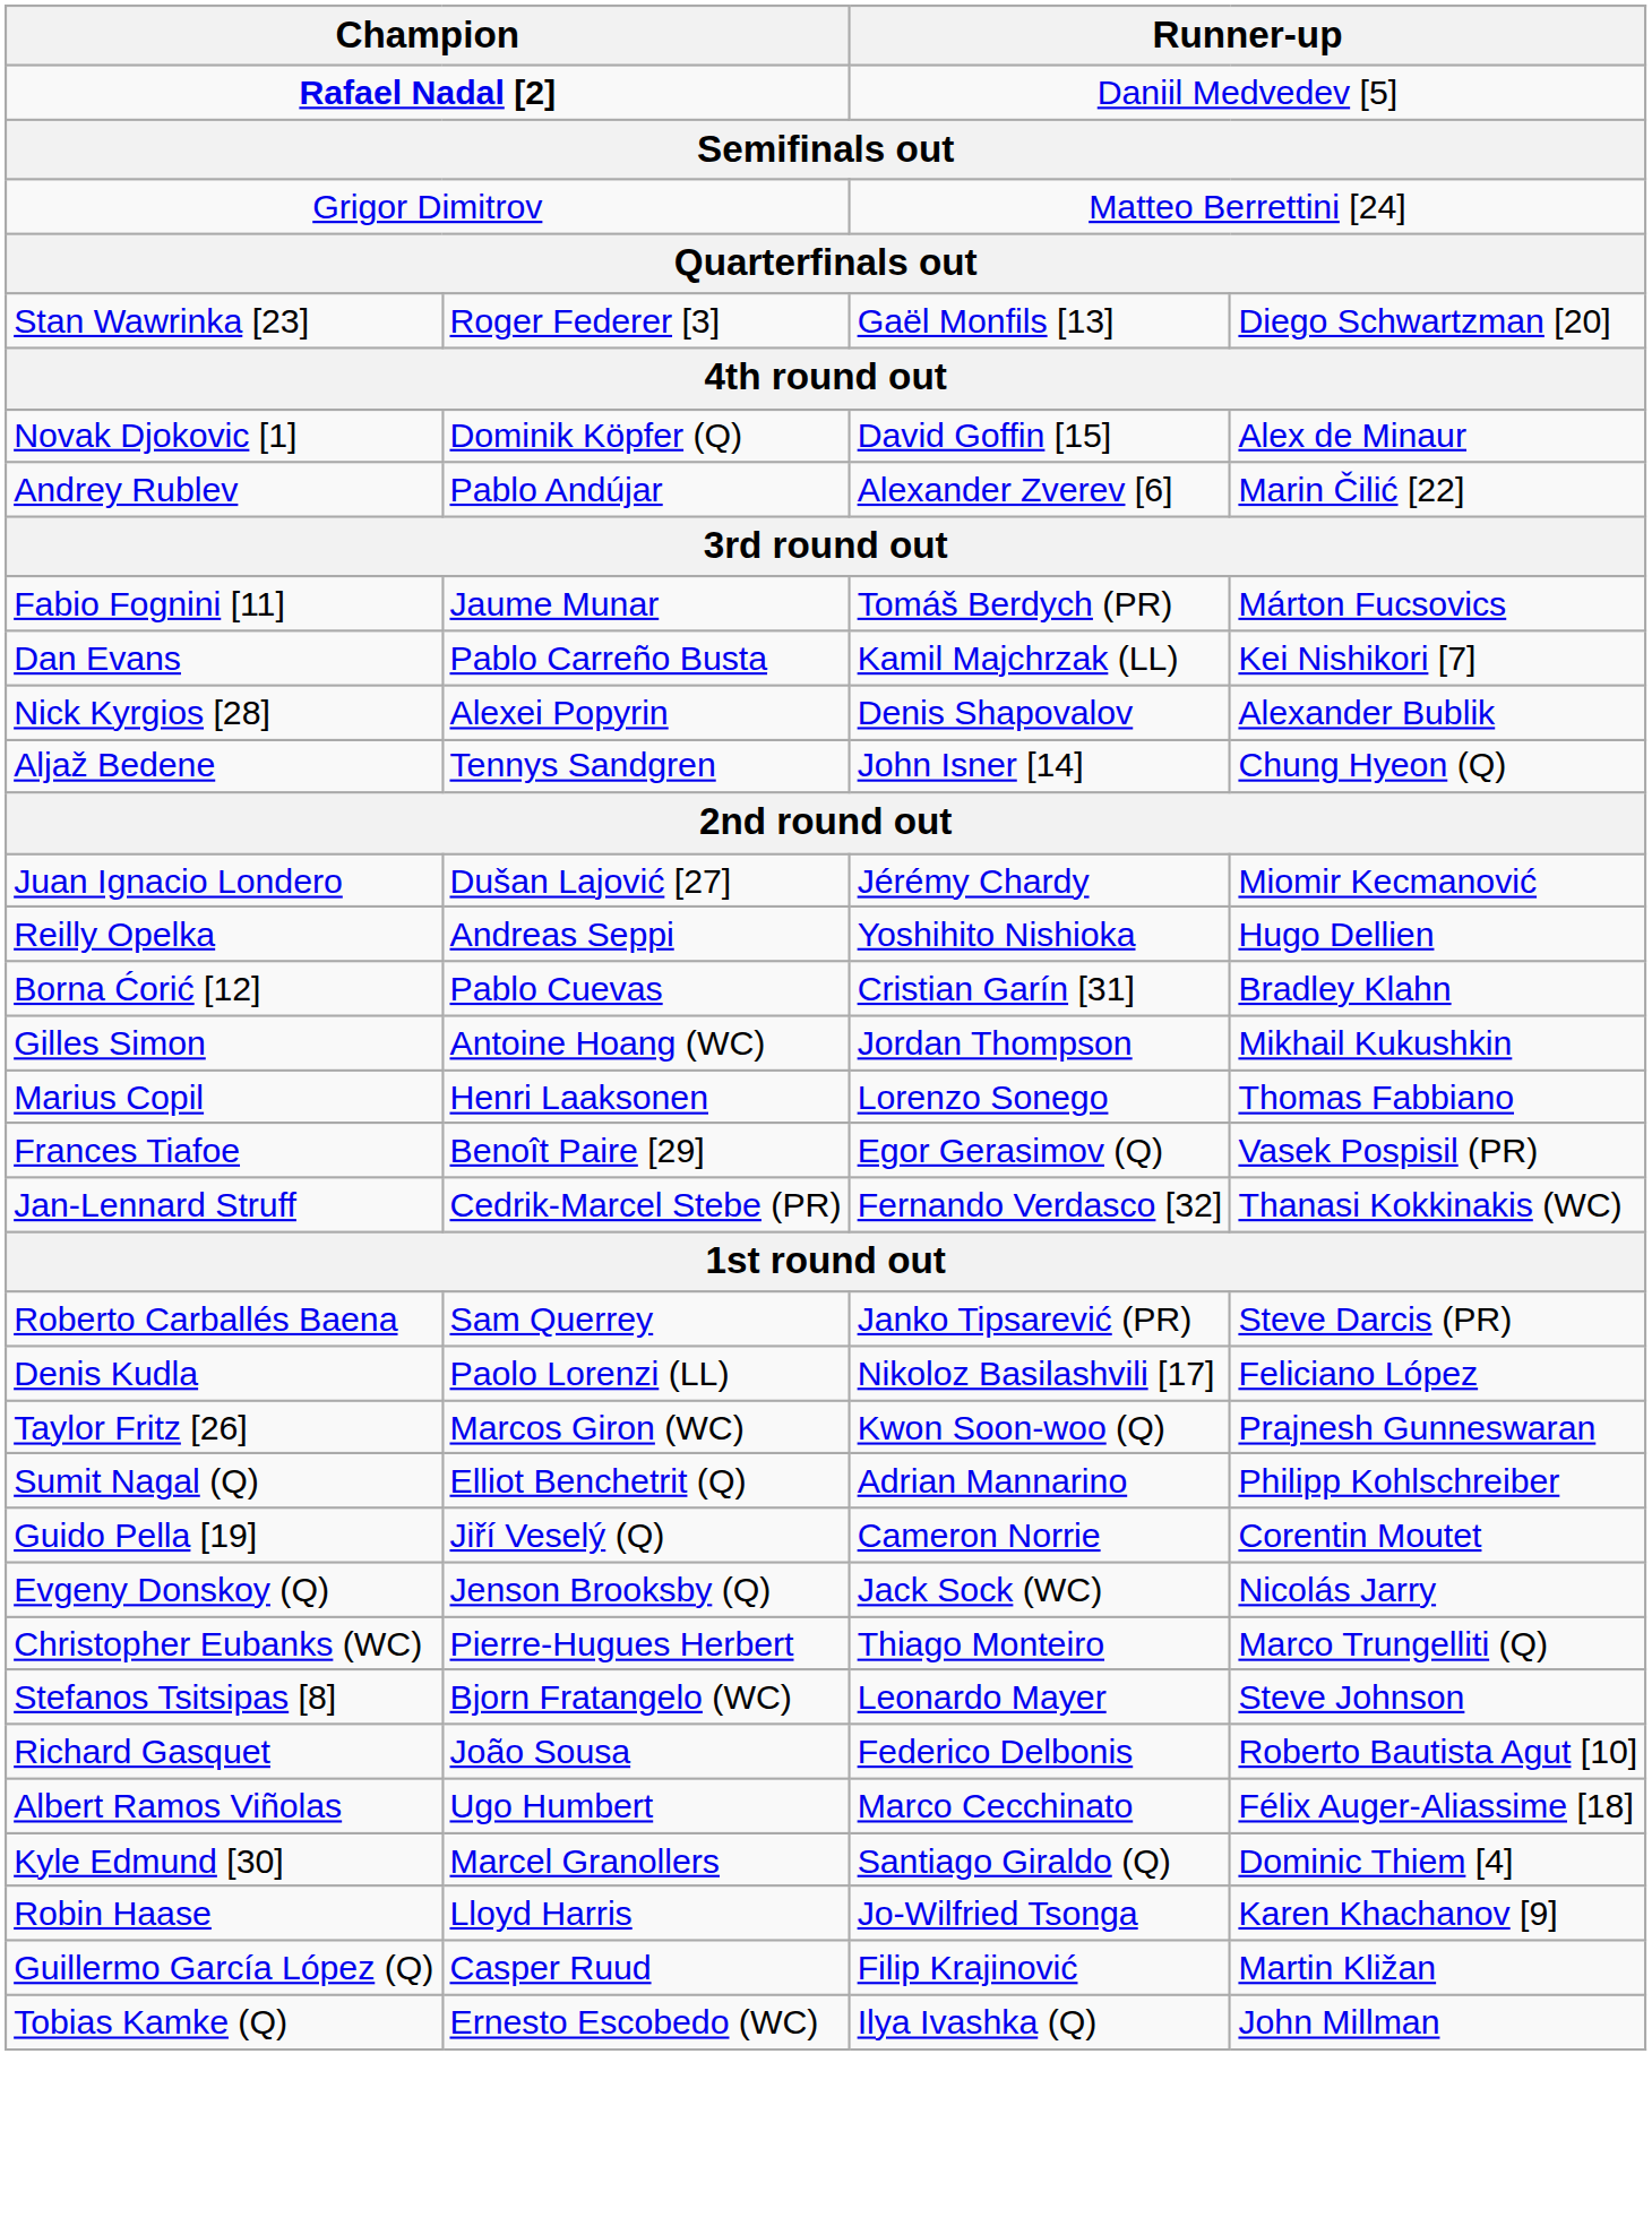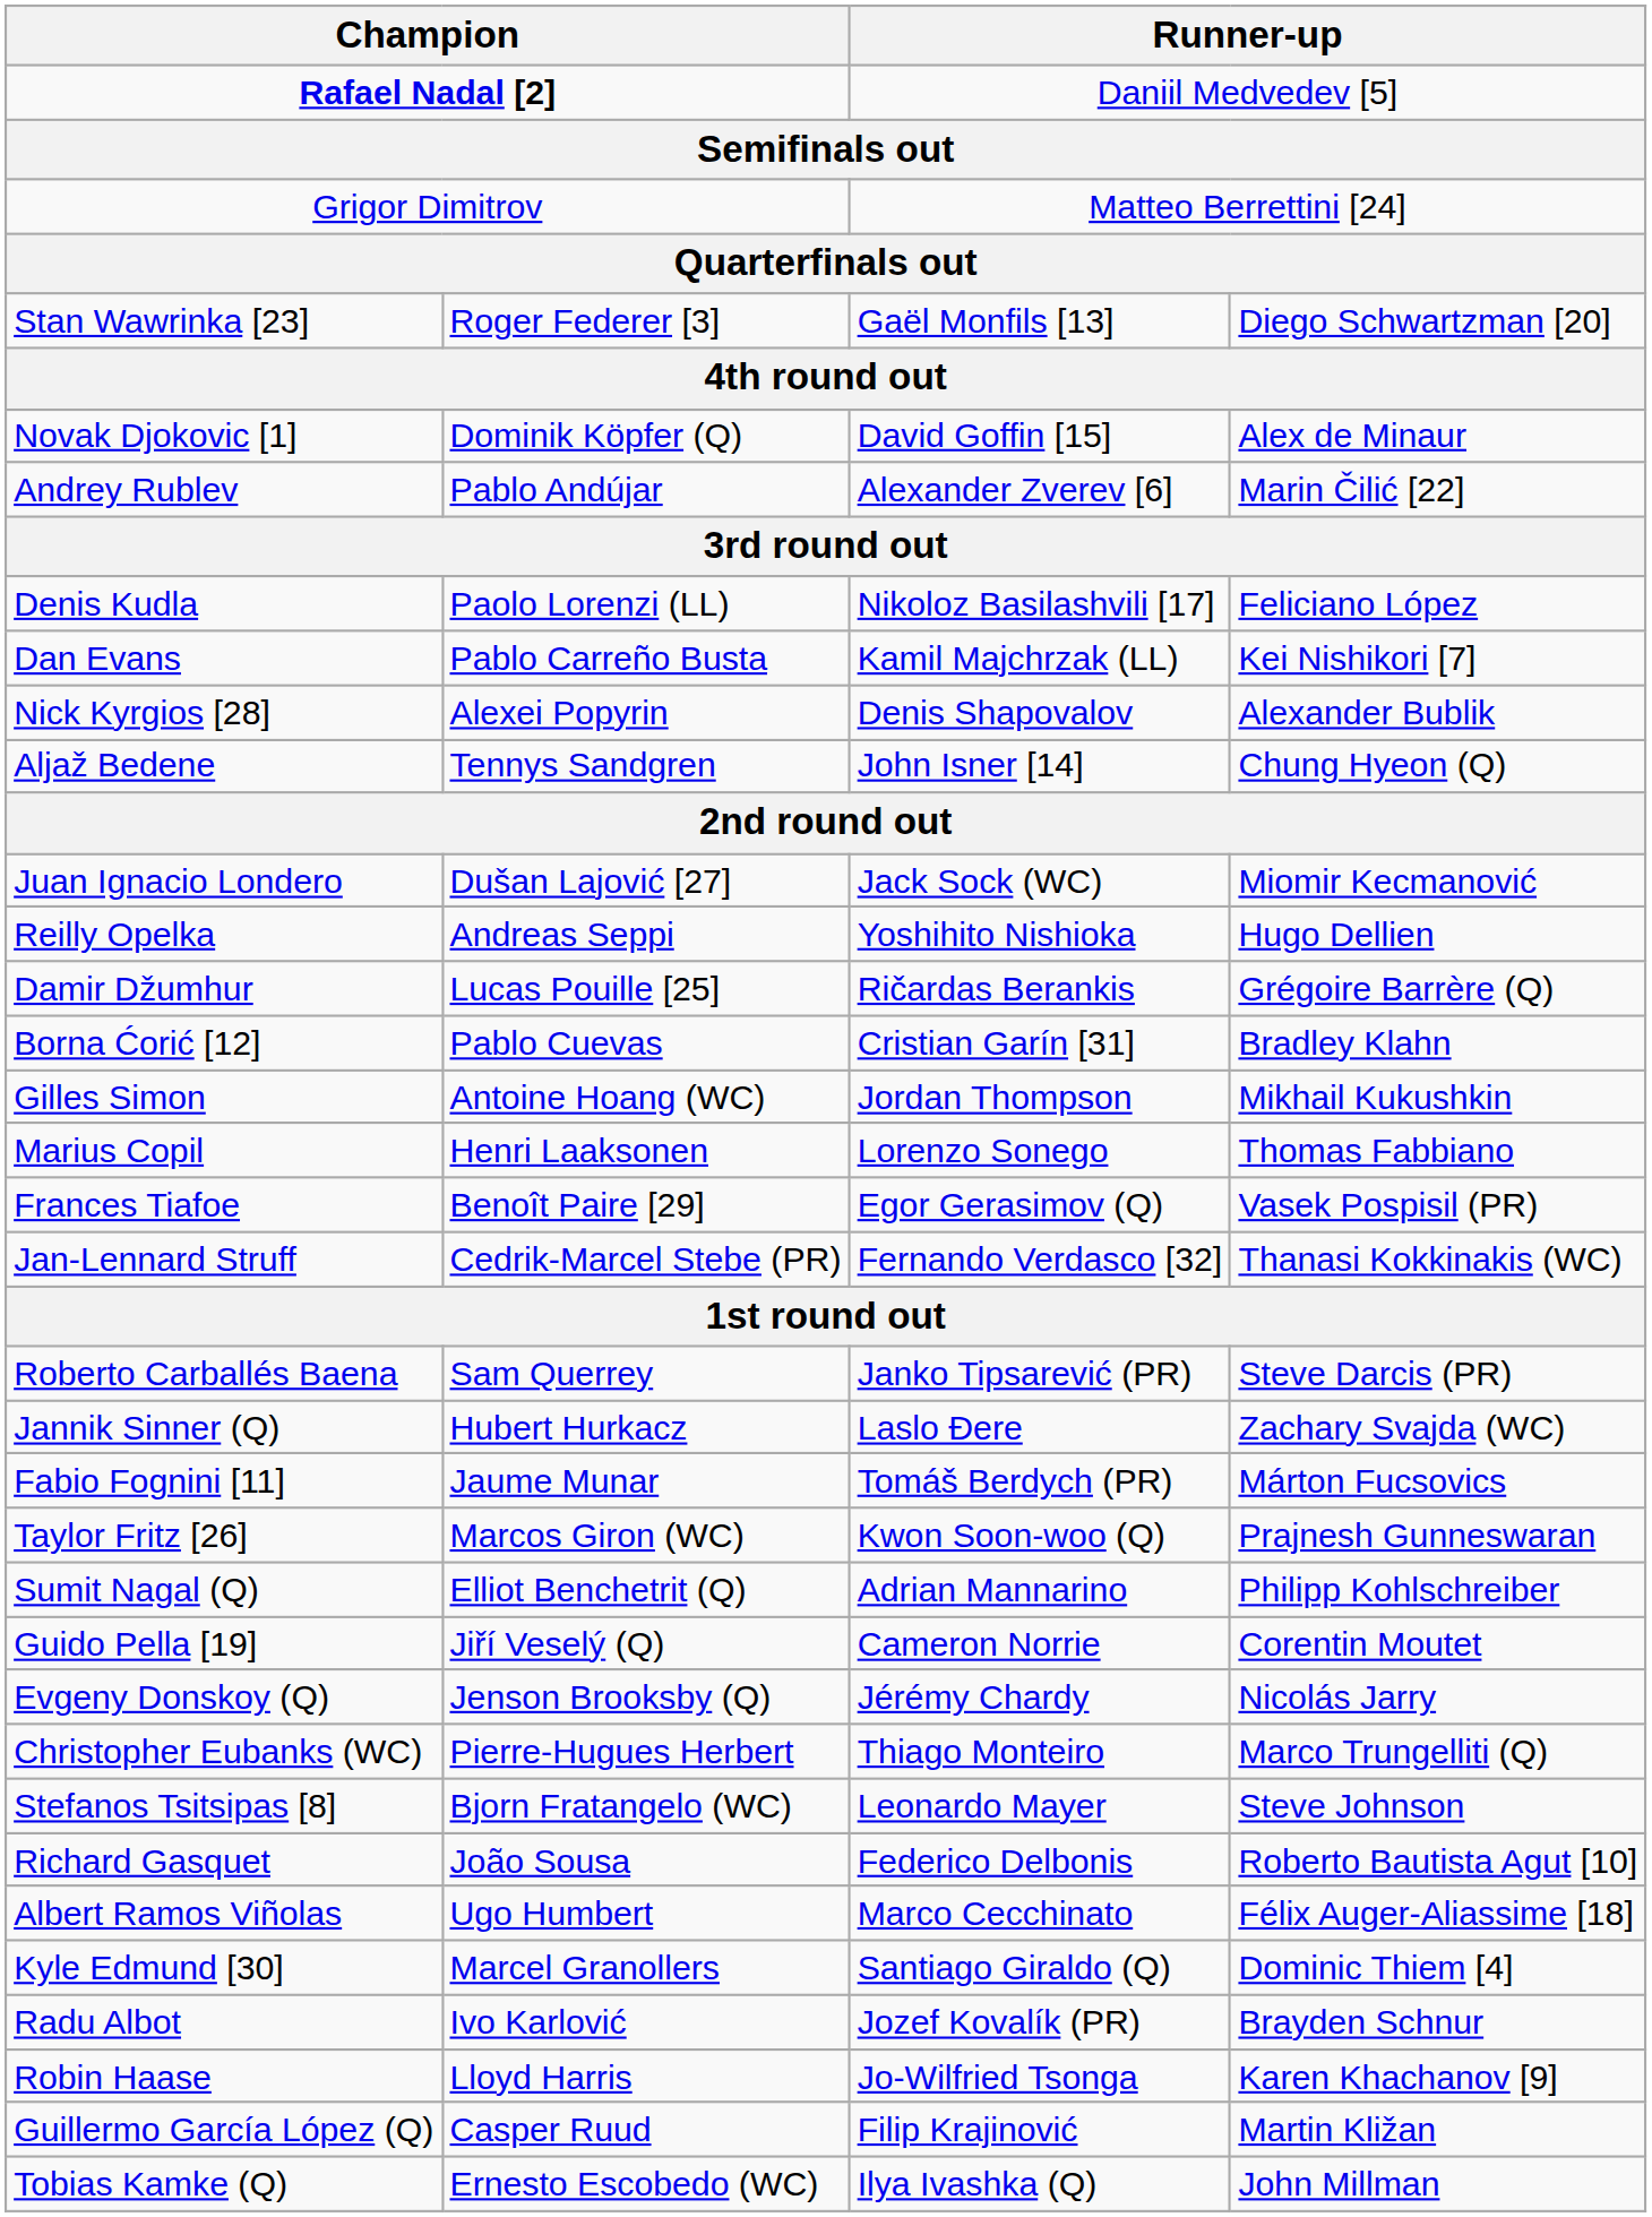rows swapped: Denis Kudla <-> Fabio Fognini [11]
Juan Ignacio Londero | column 3: Jérémy Chardy -> Jack Sock (WC)
+ row: Damir Džumhur | Lucas Pouille [25] | Ričardas Berankis | Grégoire Barrère (Q)
+ row: Jannik Sinner (Q) | Hubert Hurkacz | Laslo Đere | Zachary Svajda (WC)
Evgeny Donskoy (Q) | column 3: Jack Sock (WC) -> Jérémy Chardy
+ row: Radu Albot | Ivo Karlović | Jozef Kovalík (PR) | Brayden Schnur
